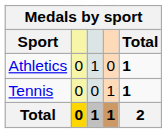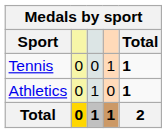rows swapped: Athletics <-> Tennis
